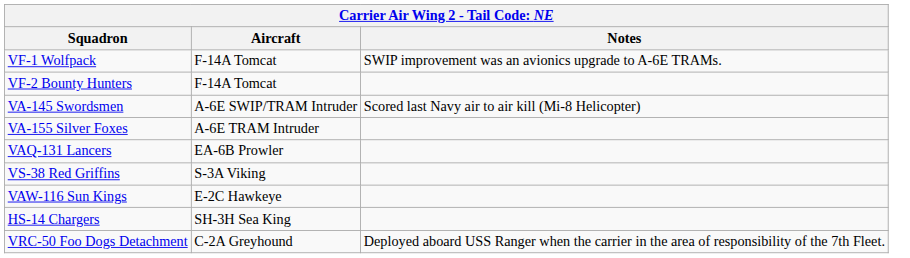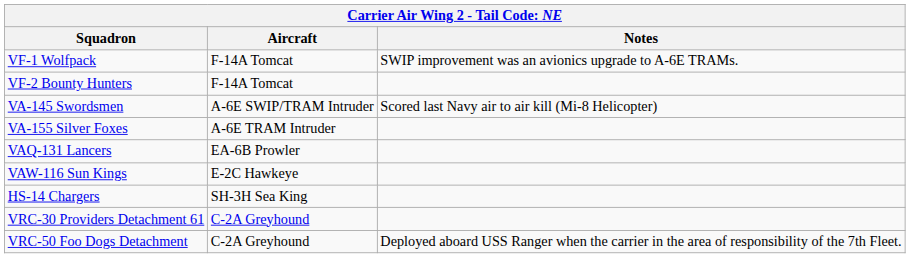- row: VS-38 Red Griffins | S-3A Viking
+ row: VRC-30 Providers Detachment 61 | C-2A Greyhound
